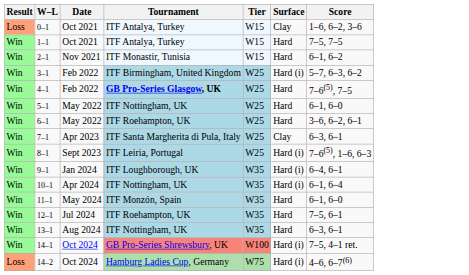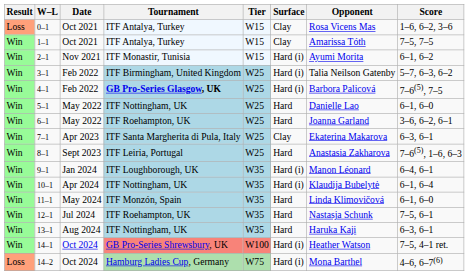+ column: Opponent | Rosa Vicens Mas | Amarissa Tóth | Ayumi Morita | Talia Neilson Gatenby | Barbora Palicová | Danielle Lao | Joanna Garland | Ekaterina Makarova | Anastasia Zakharova | Manon Léonard | Klaudija Bubelytė | Linda Klimovičová | Nastasja Schunk | Haruka Kaji | Heather Watson | Mona Barthel
1–1 | Surface: Hard -> Clay
2–1 | Surface: Hard -> Hard (i)
4–1 | Surface: Hard -> Hard (i)
8–1 | Surface: Hard (i) -> Hard
